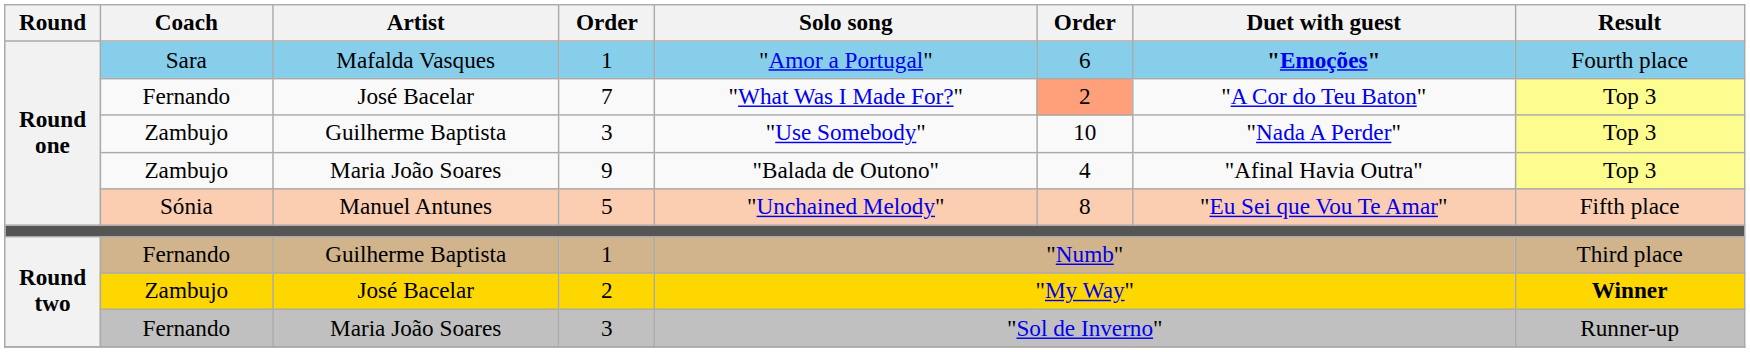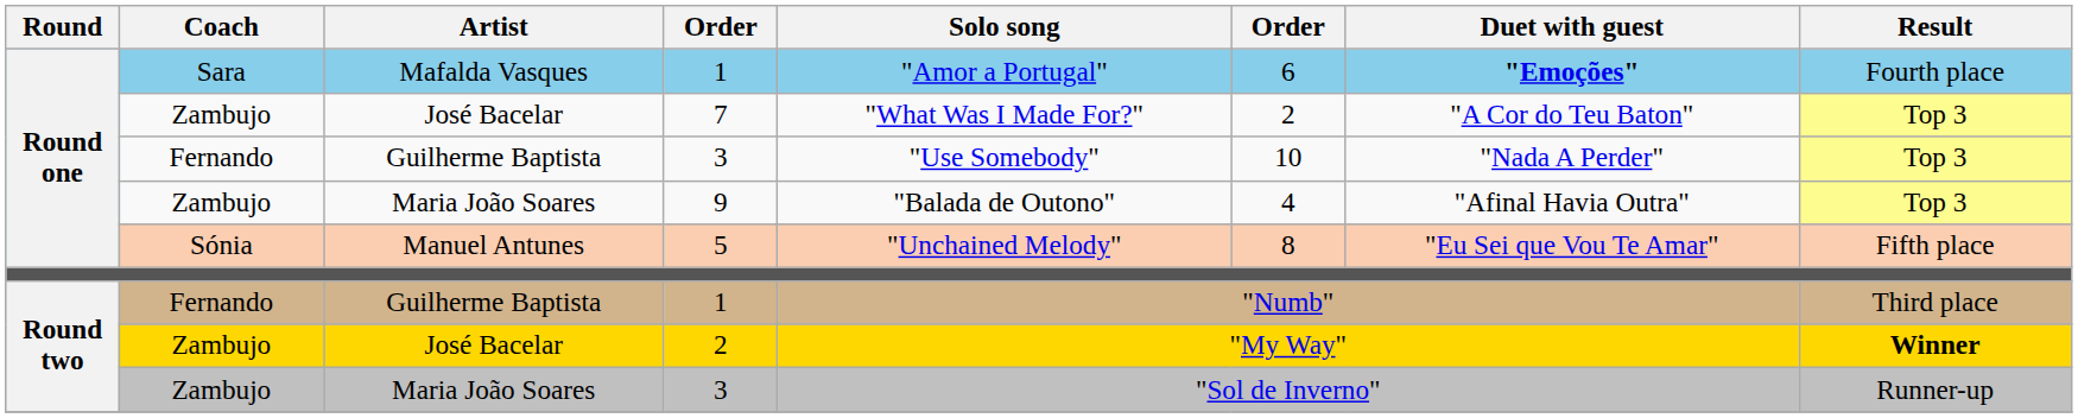7 | Coach: Fernando -> Zambujo
7 | column 6: lightsalmon background -> no background
Guilherme Baptista / 3 | Coach: Zambujo -> Fernando
Maria João Soares / 3 | Coach: Fernando -> Zambujo
